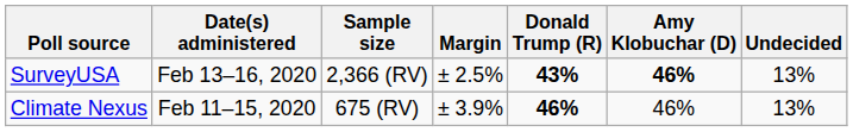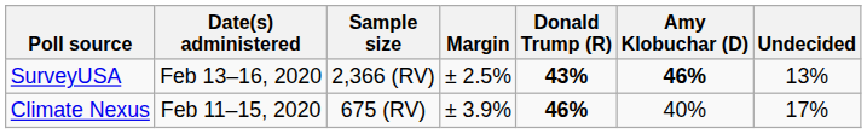Climate Nexus | Amy Klobuchar (D): 46% -> 40%
Climate Nexus | Undecided: 13% -> 17%
